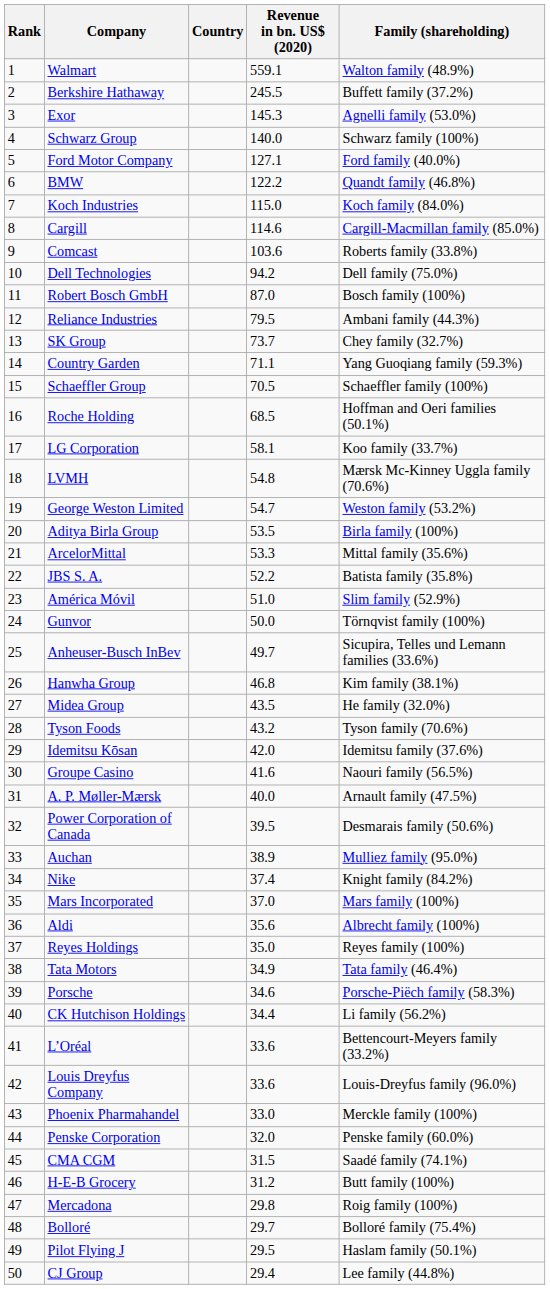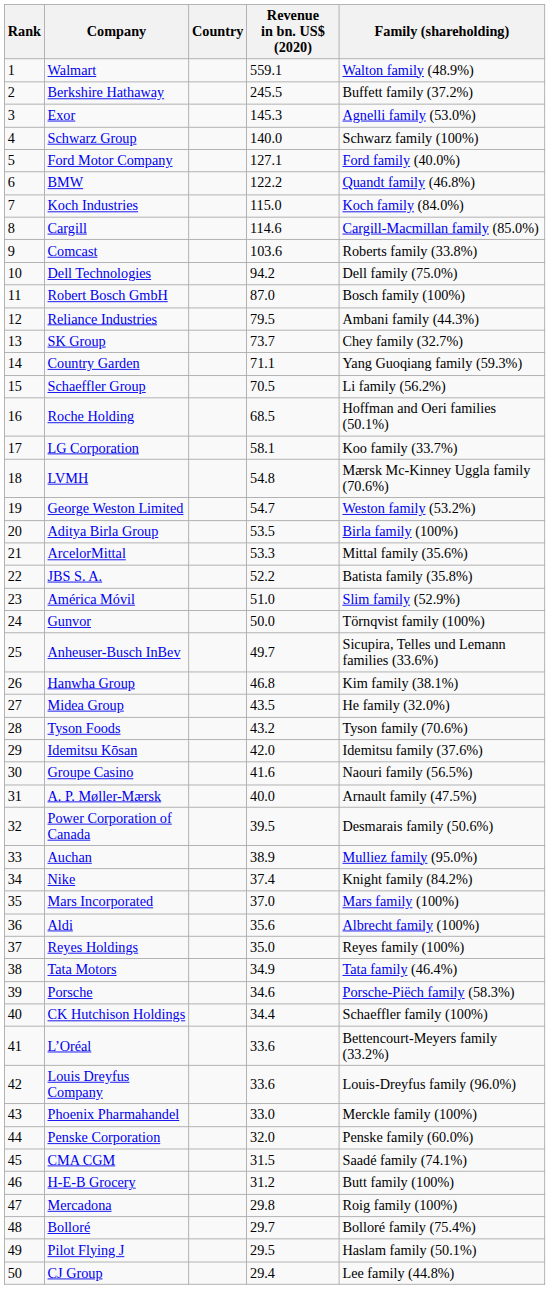Schaeffler Group | Family (shareholding): Schaeffler family (100%) -> Li family (56.2%)
CK Hutchison Holdings | Family (shareholding): Li family (56.2%) -> Schaeffler family (100%)
